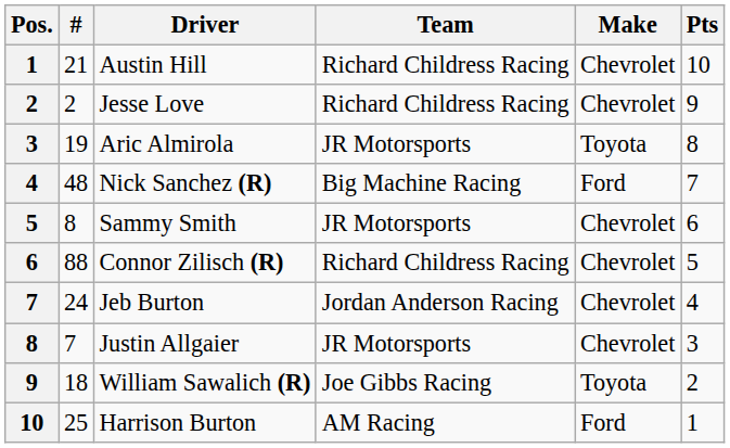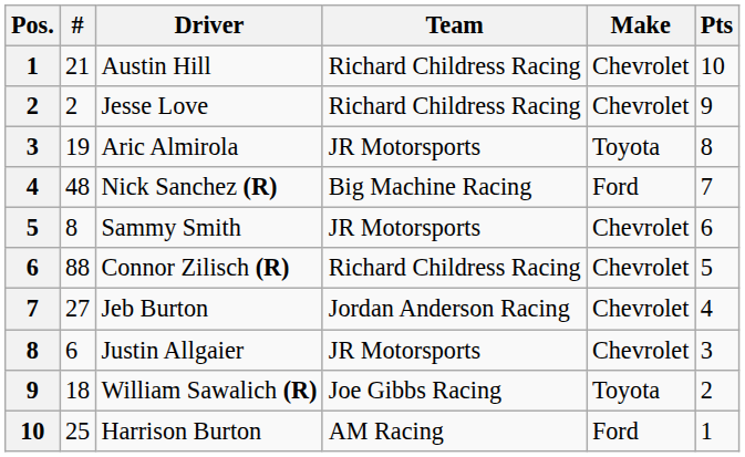Jeb Burton | #: 24 -> 27
Justin Allgaier | #: 7 -> 6
